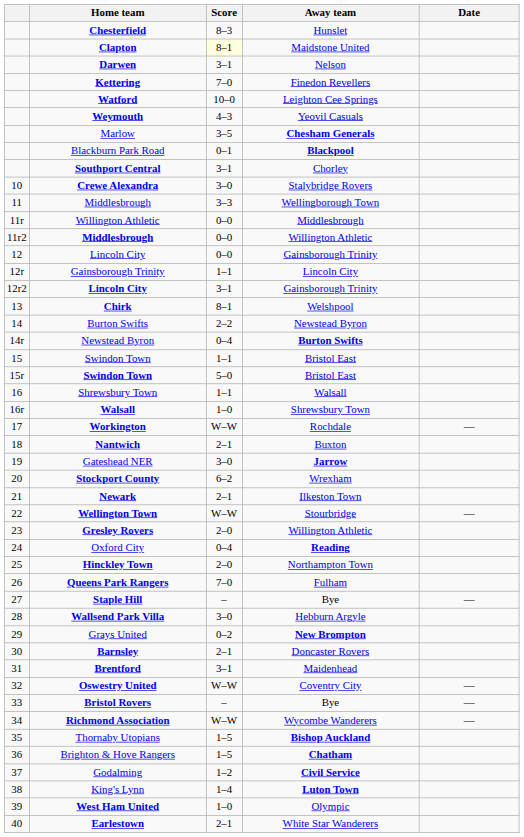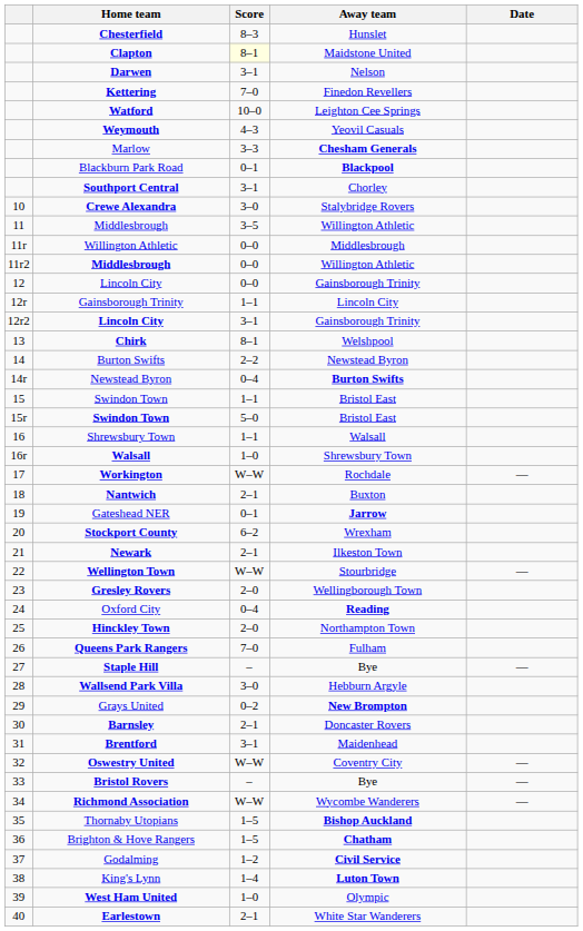Marlow | Score: 3–5 -> 3–3
11 / Middlesbrough | Score: 3–3 -> 3–5
11 / Middlesbrough | Away team: Wellingborough Town -> Willington Athletic
Gateshead NER | Score: 3–0 -> 0–1
Gresley Rovers | Away team: Willington Athletic -> Wellingborough Town
